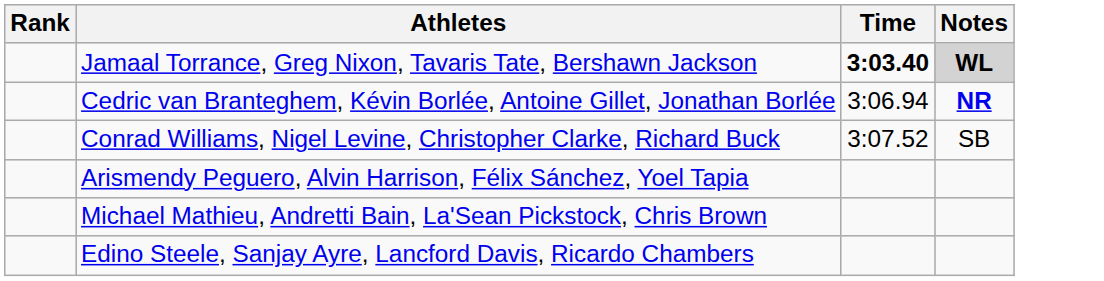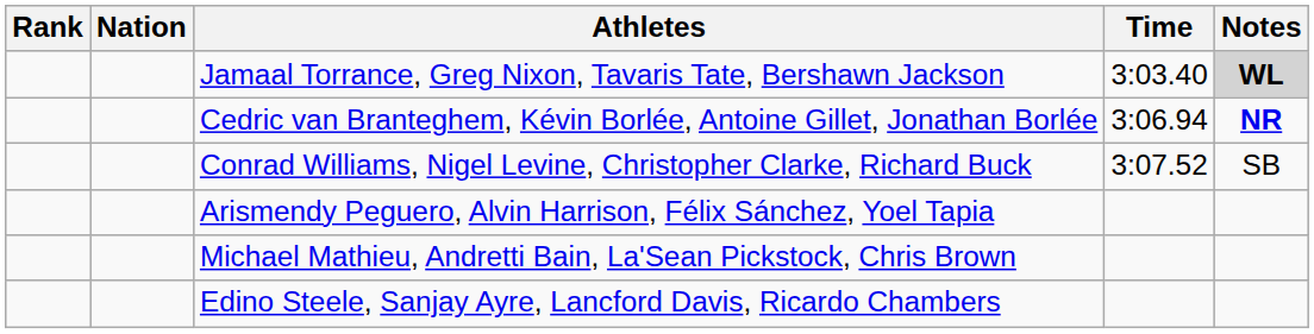+ column: Nation
Jamaal Torrance, Greg Nixon, Tavaris Tate, Bershawn Jackson | Time: bold -> normal
